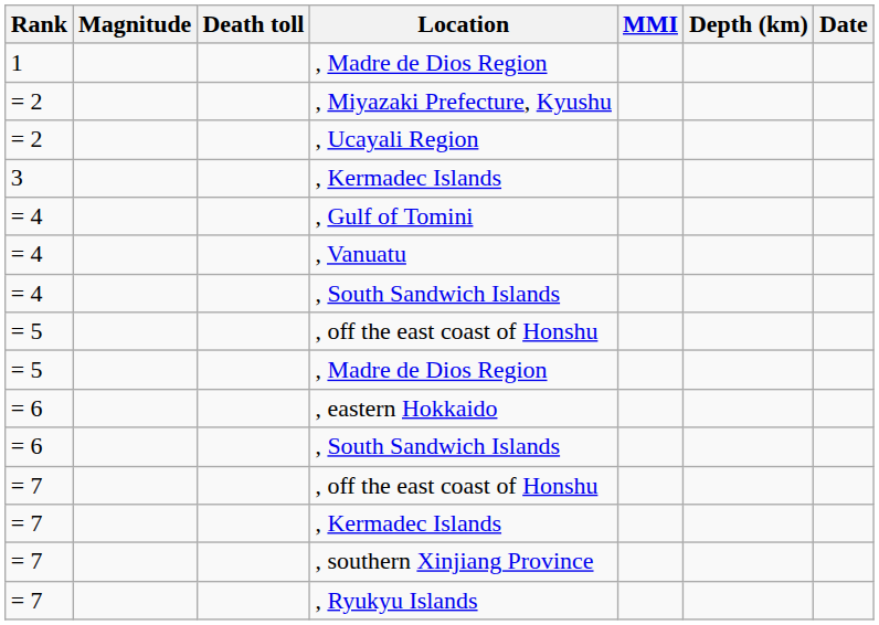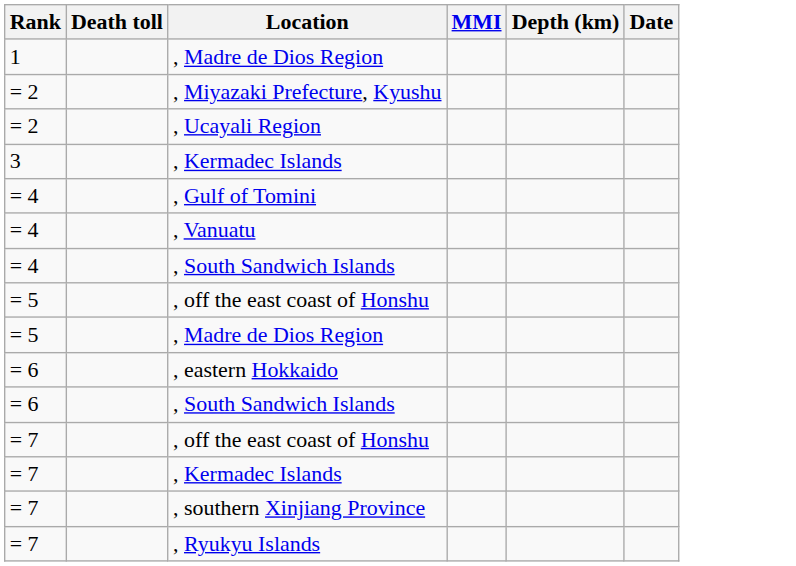- column: Magnitude
